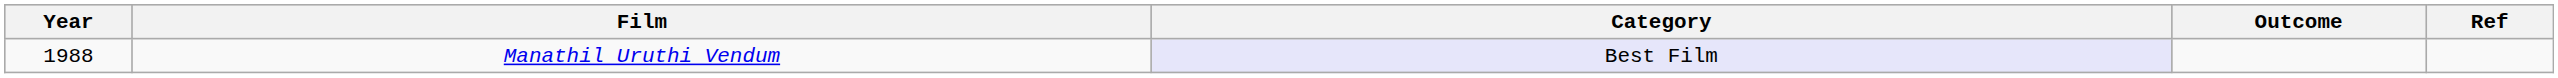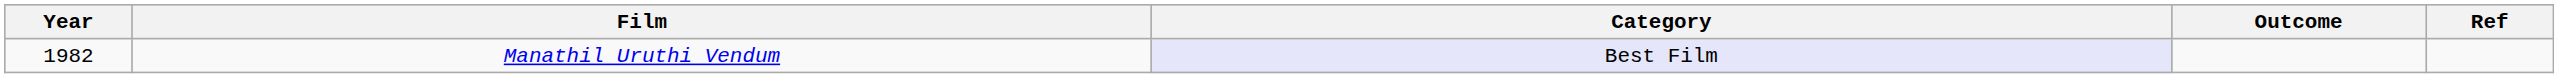Manathil Uruthi Vendum | Year: 1988 -> 1982
